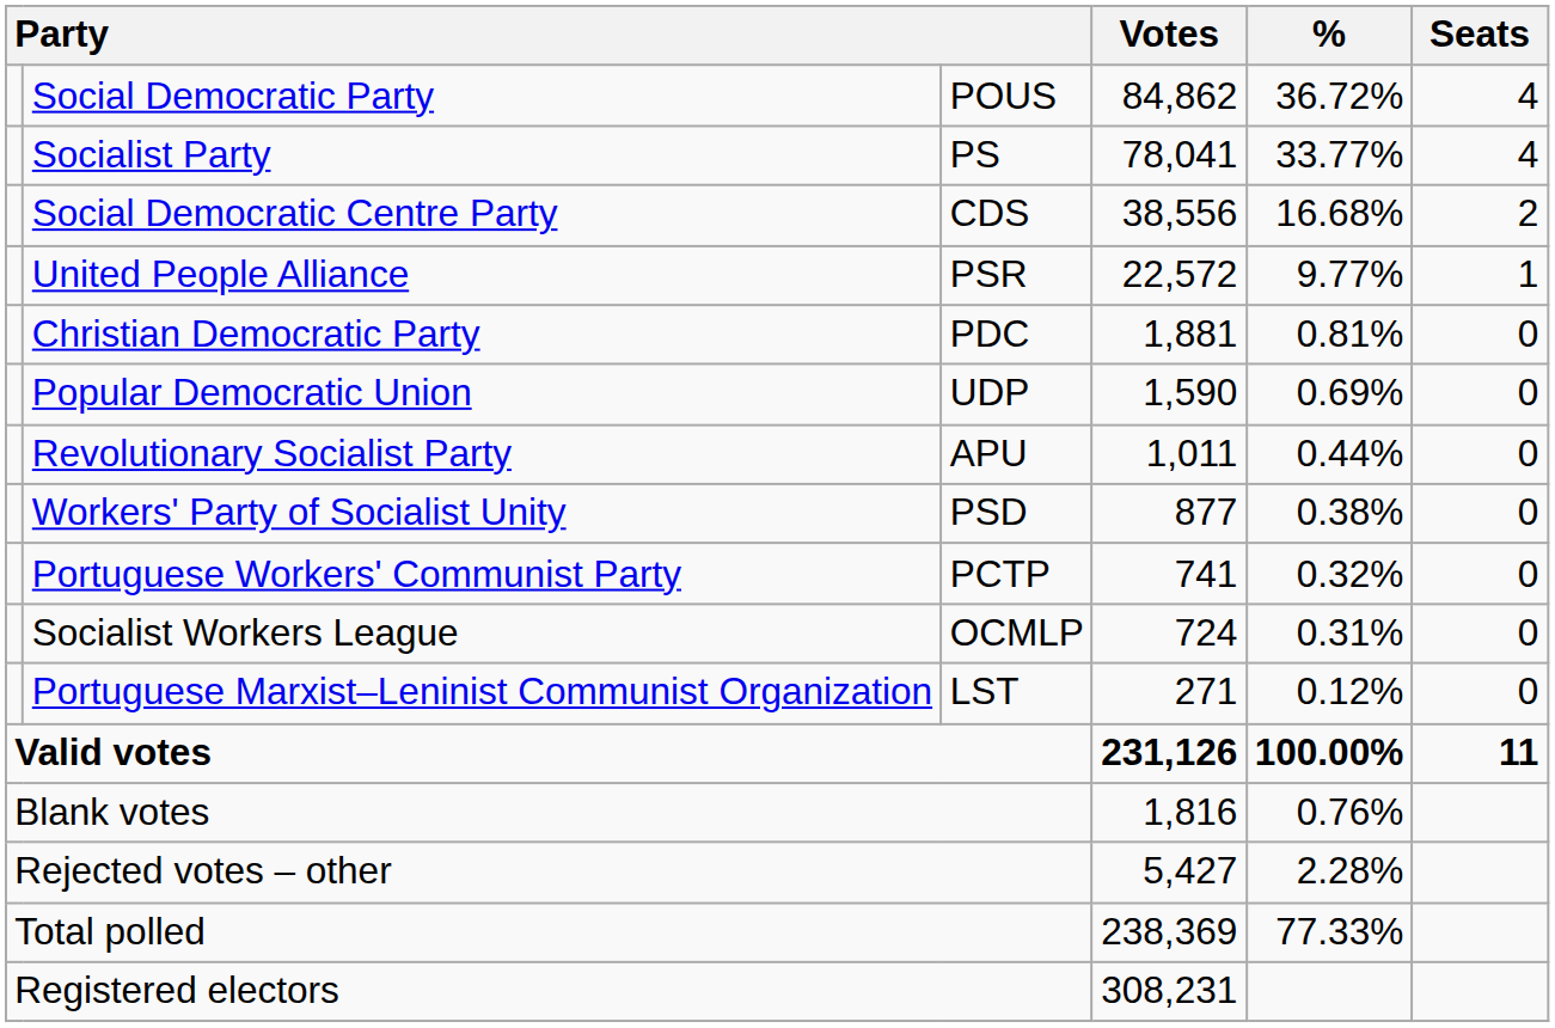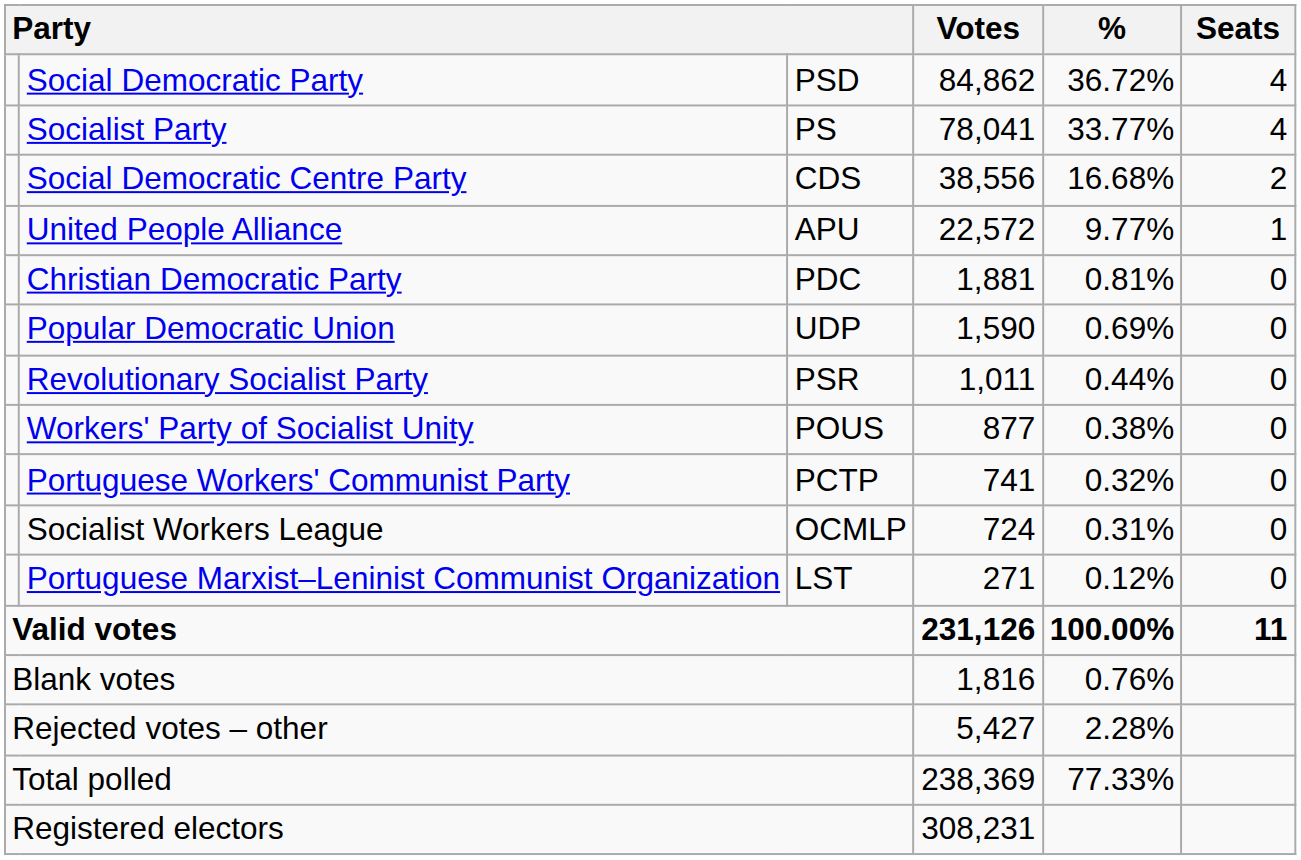Social Democratic Party | column 3: POUS -> PSD
United People Alliance | column 3: PSR -> APU
Revolutionary Socialist Party | column 3: APU -> PSR
Workers' Party of Socialist Unity | column 3: PSD -> POUS
